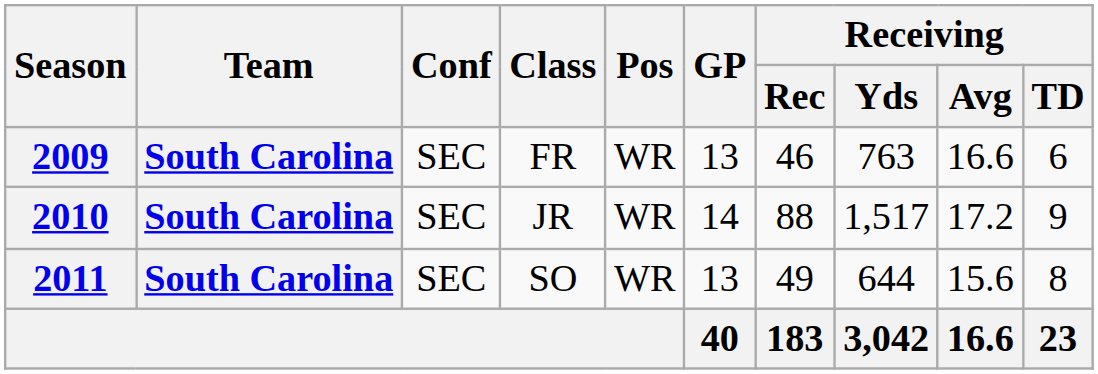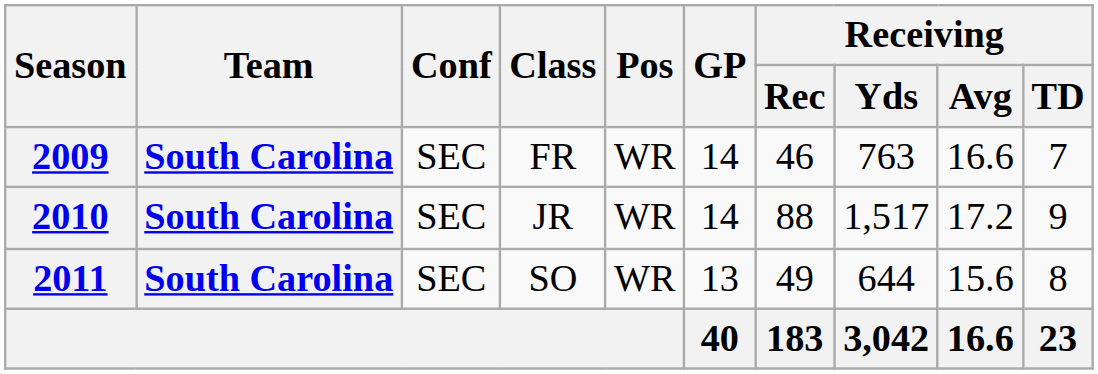2009 | GP: 13 -> 14
2009 | Receiving / TD: 6 -> 7
